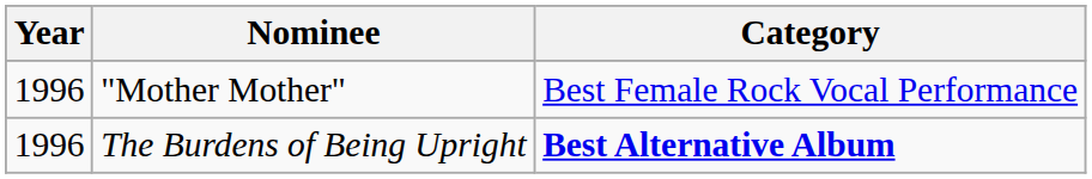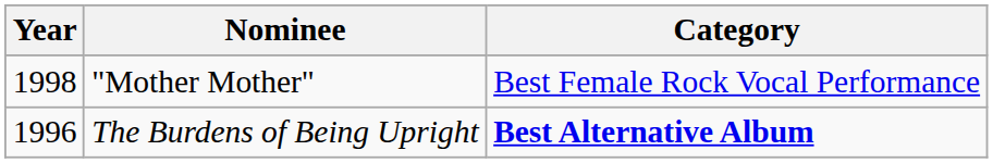"Mother Mother" | Year: 1996 -> 1998
